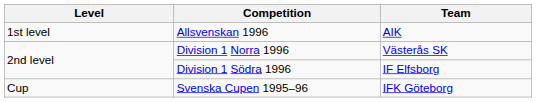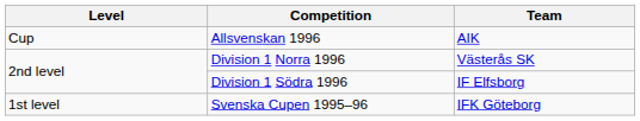Allsvenskan 1996 | Level: 1st level -> Cup
Svenska Cupen 1995–96 | Level: Cup -> 1st level
